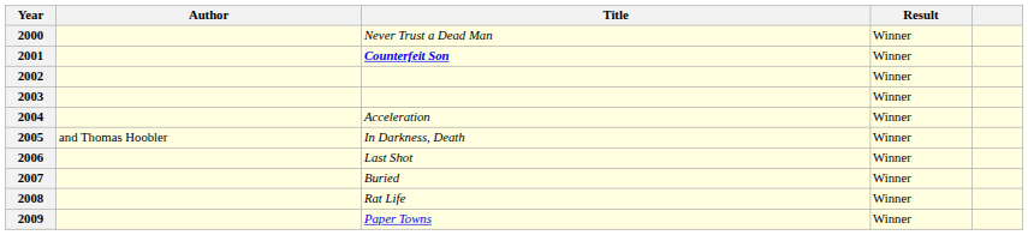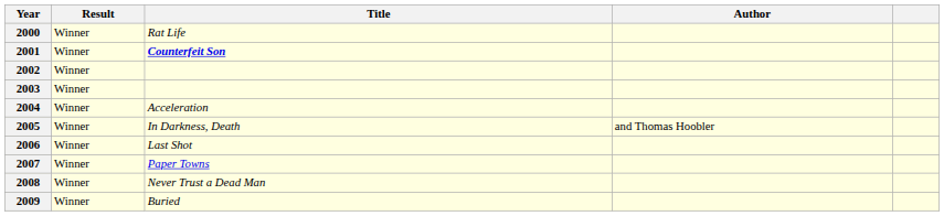columns swapped: Author <-> Result
2000 | Title: Never Trust a Dead Man -> Rat Life
2007 | Title: Buried -> Paper Towns
2008 | Title: Rat Life -> Never Trust a Dead Man
2009 | Title: Paper Towns -> Buried
